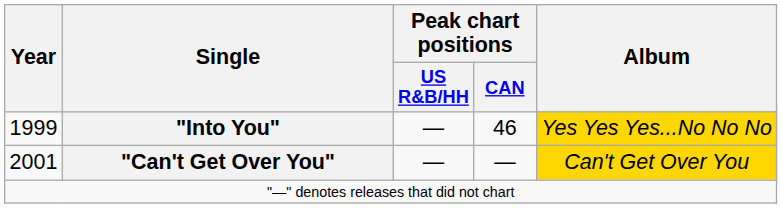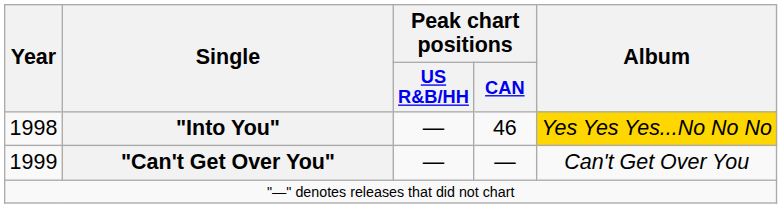"Into You" | Year: 1999 -> 1998
"Can't Get Over You" | Year: 2001 -> 1999
"Can't Get Over You" | Album: gold background -> no background
